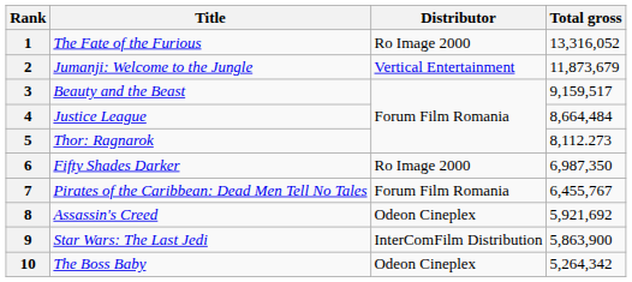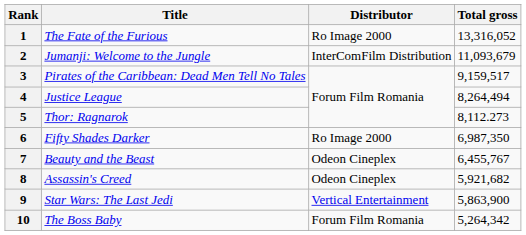2 | Distributor: Vertical Entertainment -> InterComFilm Distribution
2 | Total gross: 11,873,679 -> 11,093,679
3 | Title: Beauty and the Beast -> Pirates of the Caribbean: Dead Men Tell No Tales
4 | Total gross: 8,664,484 -> 8,264,494
7 | Title: Pirates of the Caribbean: Dead Men Tell No Tales -> Beauty and the Beast
7 | Distributor: Forum Film Romania -> Odeon Cineplex
8 | Total gross: 5,921,692 -> 5,921,682
9 | Distributor: InterComFilm Distribution -> Vertical Entertainment
10 | Distributor: Odeon Cineplex -> Forum Film Romania
